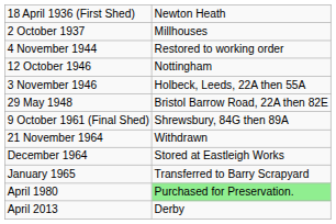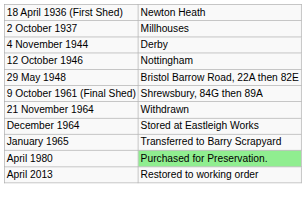4 November 1944 | column 2: Restored to working order -> Derby
- row: 3 November 1946 | Holbeck, Leeds, 22A then 55A
April 2013 | column 2: Derby -> Restored to working order
